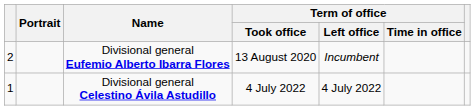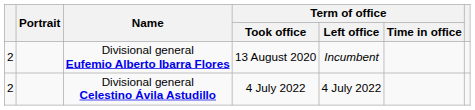Divisional general Celestino Ávila Astudillo | column 1: 1 -> 2
